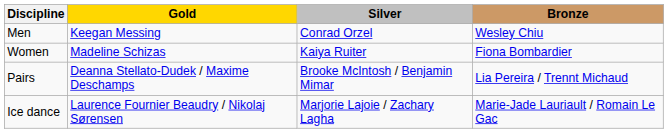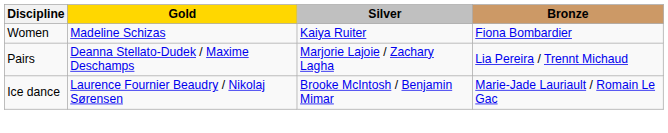- row: Men | Keegan Messing | Conrad Orzel | Wesley Chiu
Pairs | Silver: Brooke McIntosh / Benjamin Mimar -> Marjorie Lajoie / Zachary Lagha
Ice dance | Silver: Marjorie Lajoie / Zachary Lagha -> Brooke McIntosh / Benjamin Mimar
